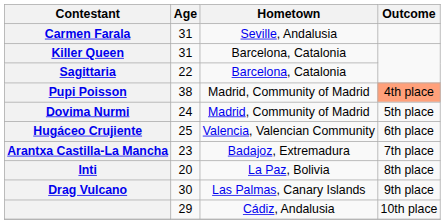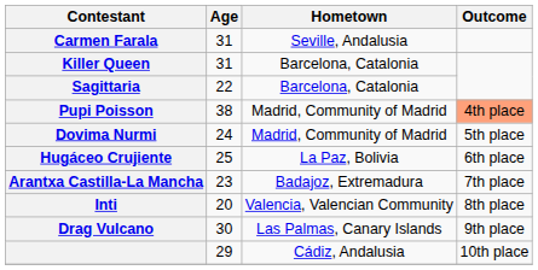Hugáceo Crujiente | Hometown: Valencia, Valencian Community -> La Paz, Bolivia
Inti | Hometown: La Paz, Bolivia -> Valencia, Valencian Community
